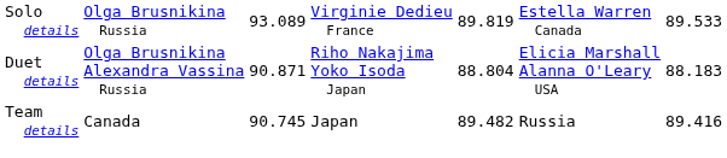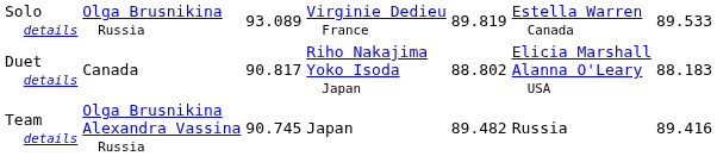Duet details | column 2: Olga Brusnikina Alexandra Vassina Russia -> Canada
Duet details | column 3: 90.871 -> 90.817
Duet details | column 5: 88.804 -> 88.802
Team details | column 2: Canada -> Olga Brusnikina Alexandra Vassina Russia
